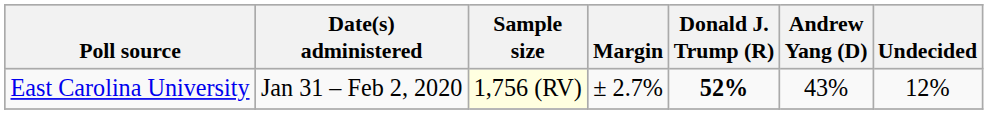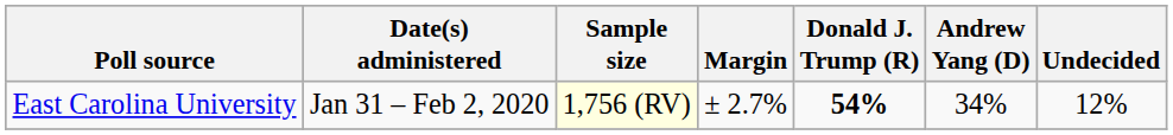East Carolina University | Donald J. Trump (R): 52% -> 54%
East Carolina University | Andrew Yang (D): 43% -> 34%
